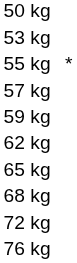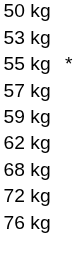- row: 65 kg
